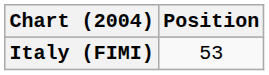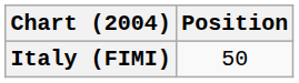Italy (FIMI) | Position: 53 -> 50
